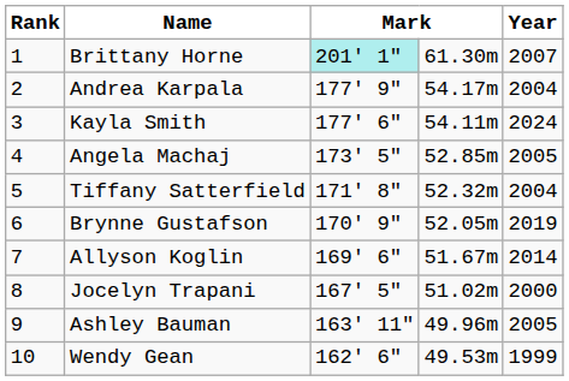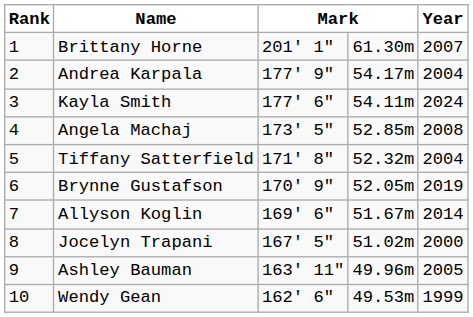Brittany Horne | column 3: paleturquoise background -> no background
Angela Machaj | Year: 2005 -> 2008
